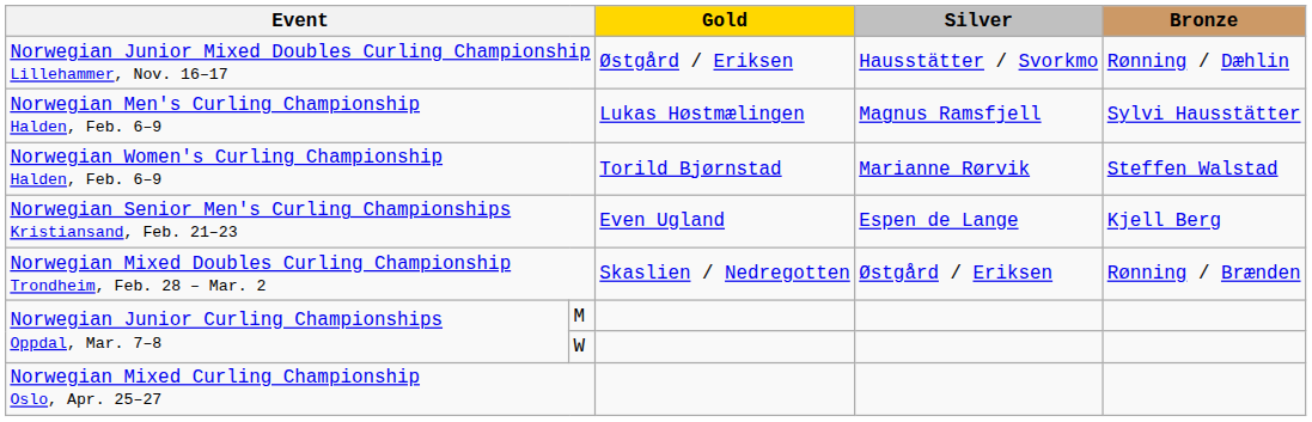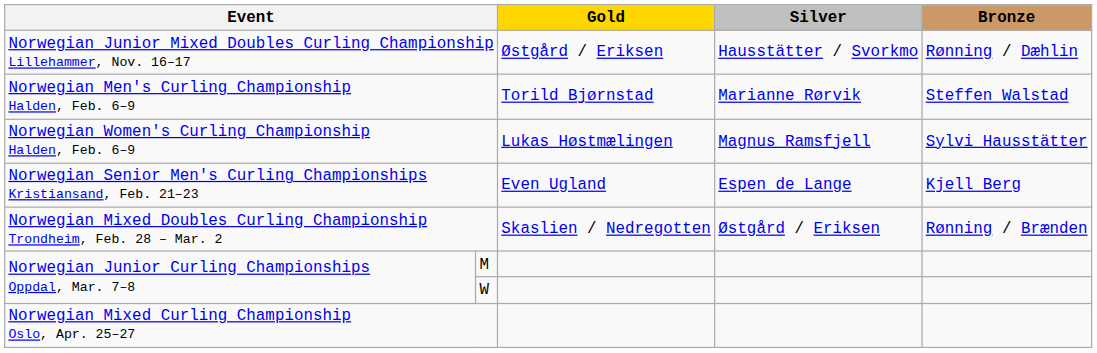Norwegian Men's Curling Championship Halden, Feb. 6–9 | Gold: Lukas Høstmælingen -> Torild Bjørnstad
Norwegian Men's Curling Championship Halden, Feb. 6–9 | Silver: Magnus Ramsfjell -> Marianne Rørvik
Norwegian Men's Curling Championship Halden, Feb. 6–9 | Bronze: Sylvi Hausstätter -> Steffen Walstad
Norwegian Women's Curling Championship Halden, Feb. 6–9 | Gold: Torild Bjørnstad -> Lukas Høstmælingen
Norwegian Women's Curling Championship Halden, Feb. 6–9 | Silver: Marianne Rørvik -> Magnus Ramsfjell
Norwegian Women's Curling Championship Halden, Feb. 6–9 | Bronze: Steffen Walstad -> Sylvi Hausstätter
